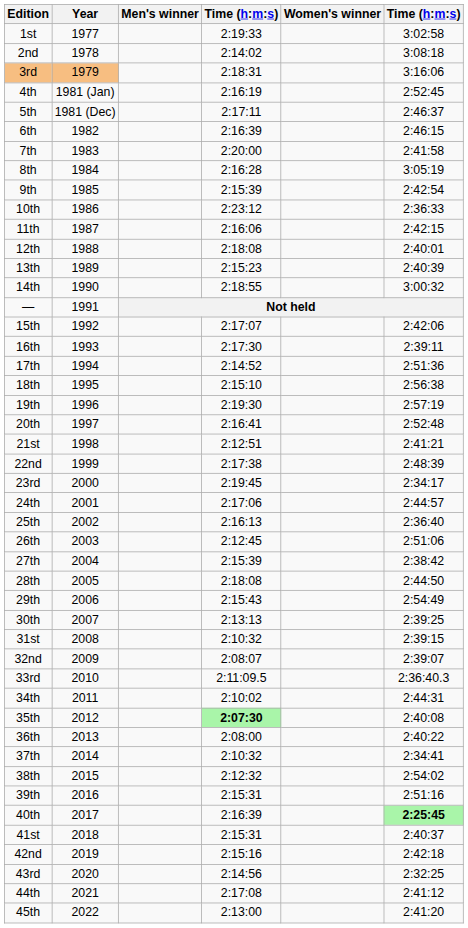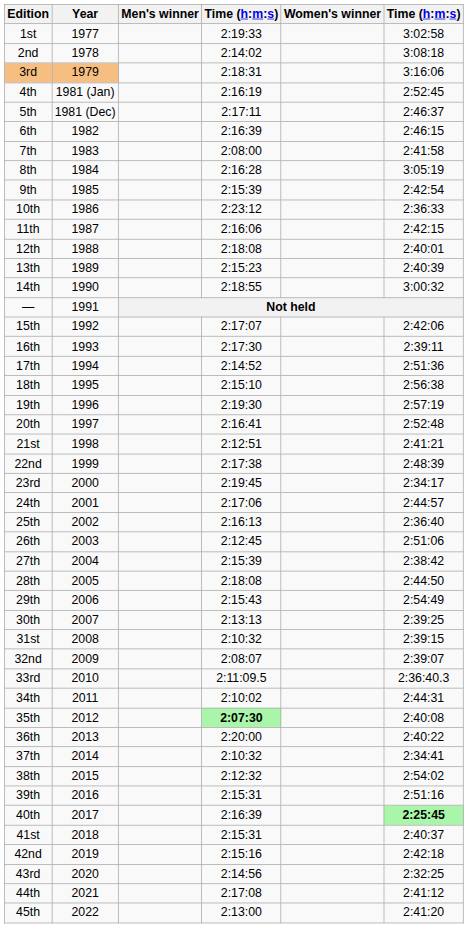7th | column 4: 2:20:00 -> 2:08:00
36th | column 4: 2:08:00 -> 2:20:00
